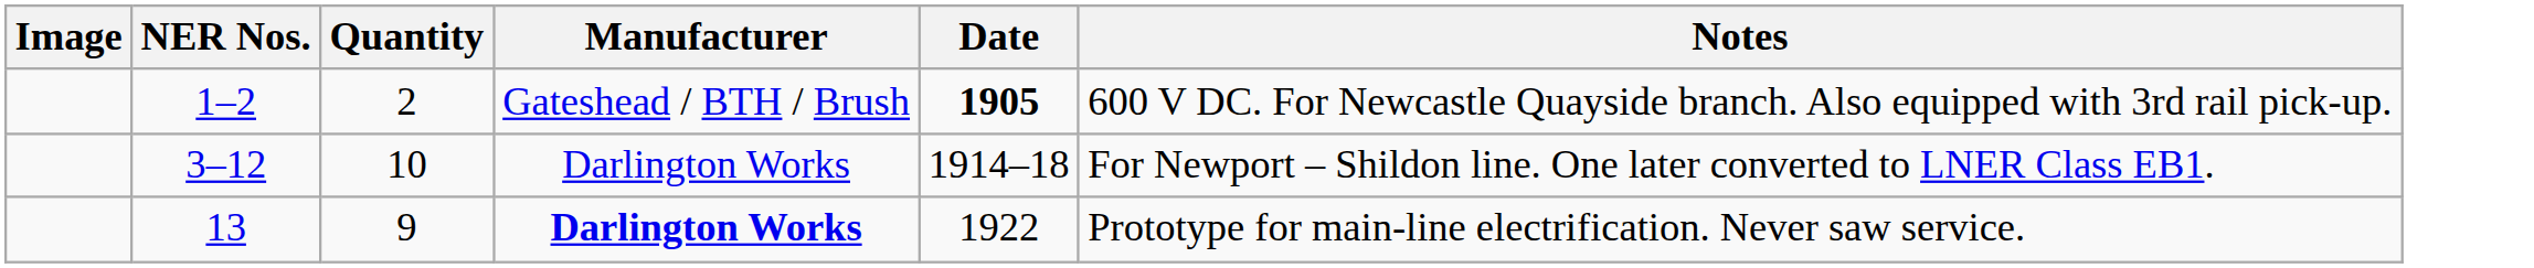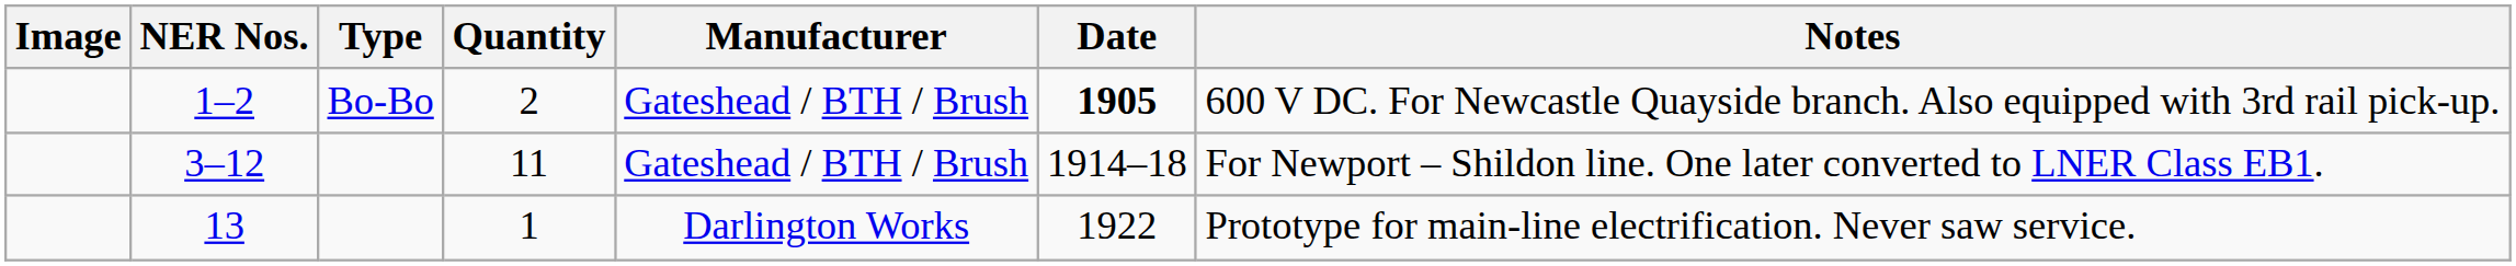+ column: Type | Bo-Bo
3–12 | Quantity: 10 -> 11
3–12 | Manufacturer: Darlington Works -> Gateshead / BTH / Brush
13 | Quantity: 9 -> 1
13 | Manufacturer: bold -> normal
